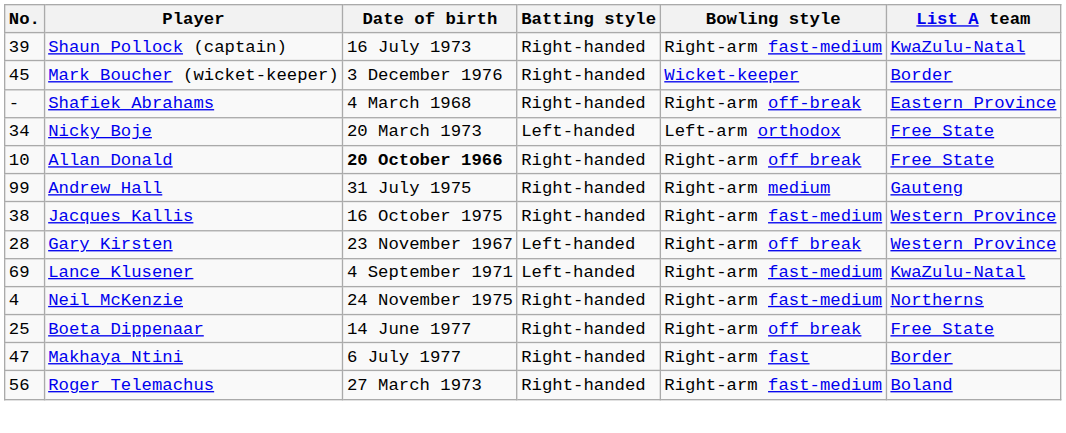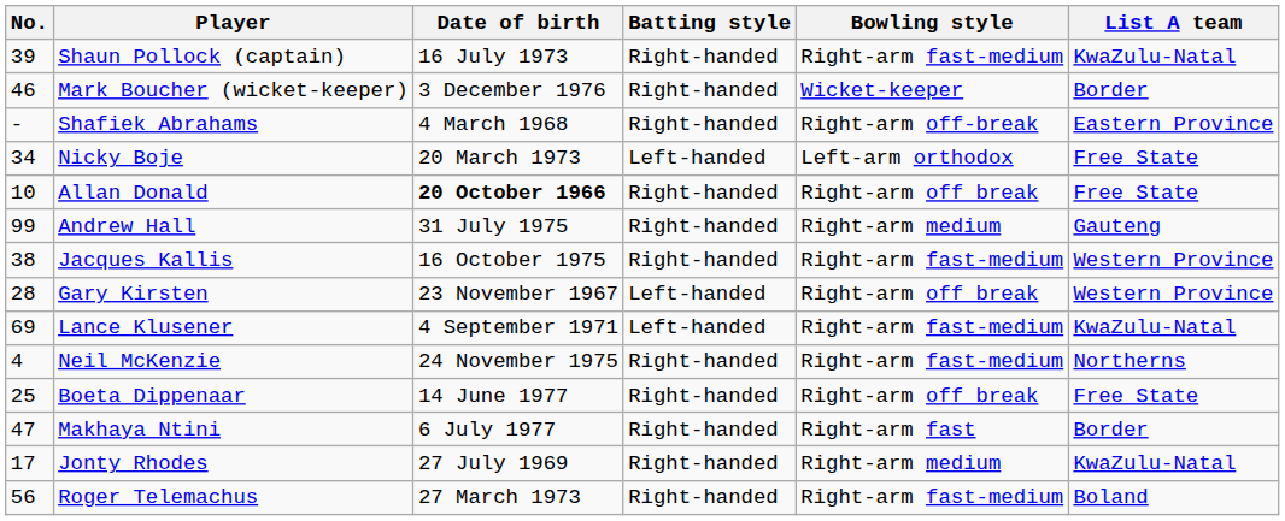Mark Boucher (wicket-keeper) | No.: 45 -> 46
+ row: 17 | Jonty Rhodes | 27 July 1969 | Right-handed | Right-arm medium | KwaZulu-Natal
